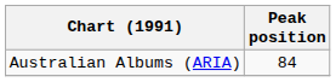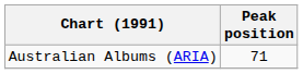Australian Albums (ARIA) | Peak position: 84 -> 71
